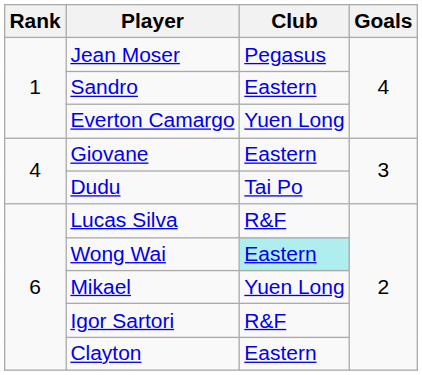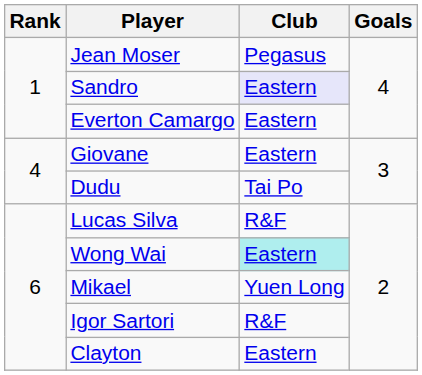Sandro | Club: no background -> lavender background
Everton Camargo | Club: Yuen Long -> Eastern
